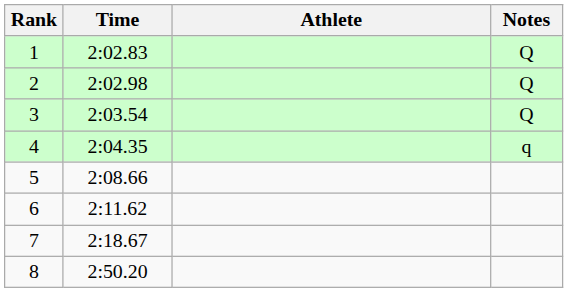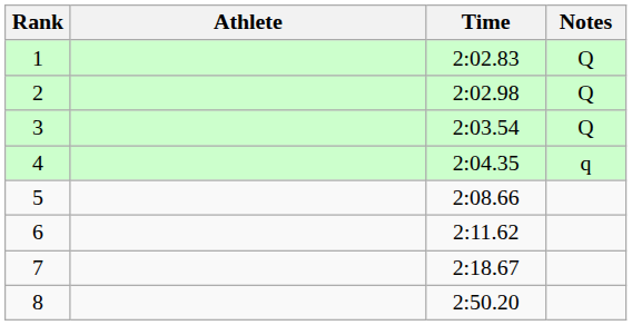columns swapped: Athlete <-> Time
